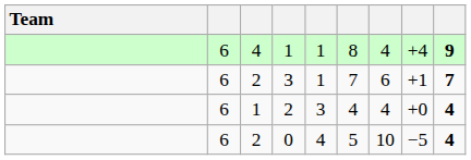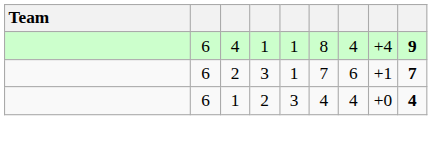- row: 6 | 2 | 0 | 4 | 5 | 10 | −5 | 4
